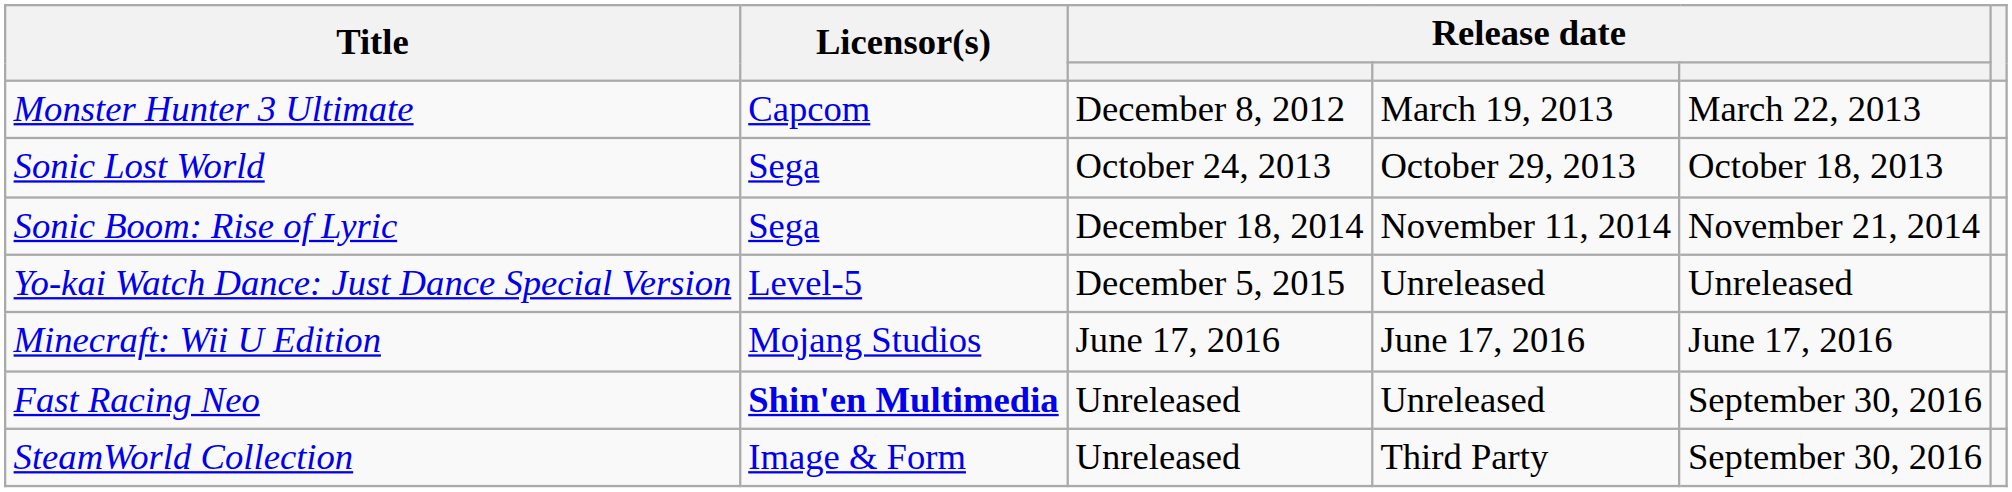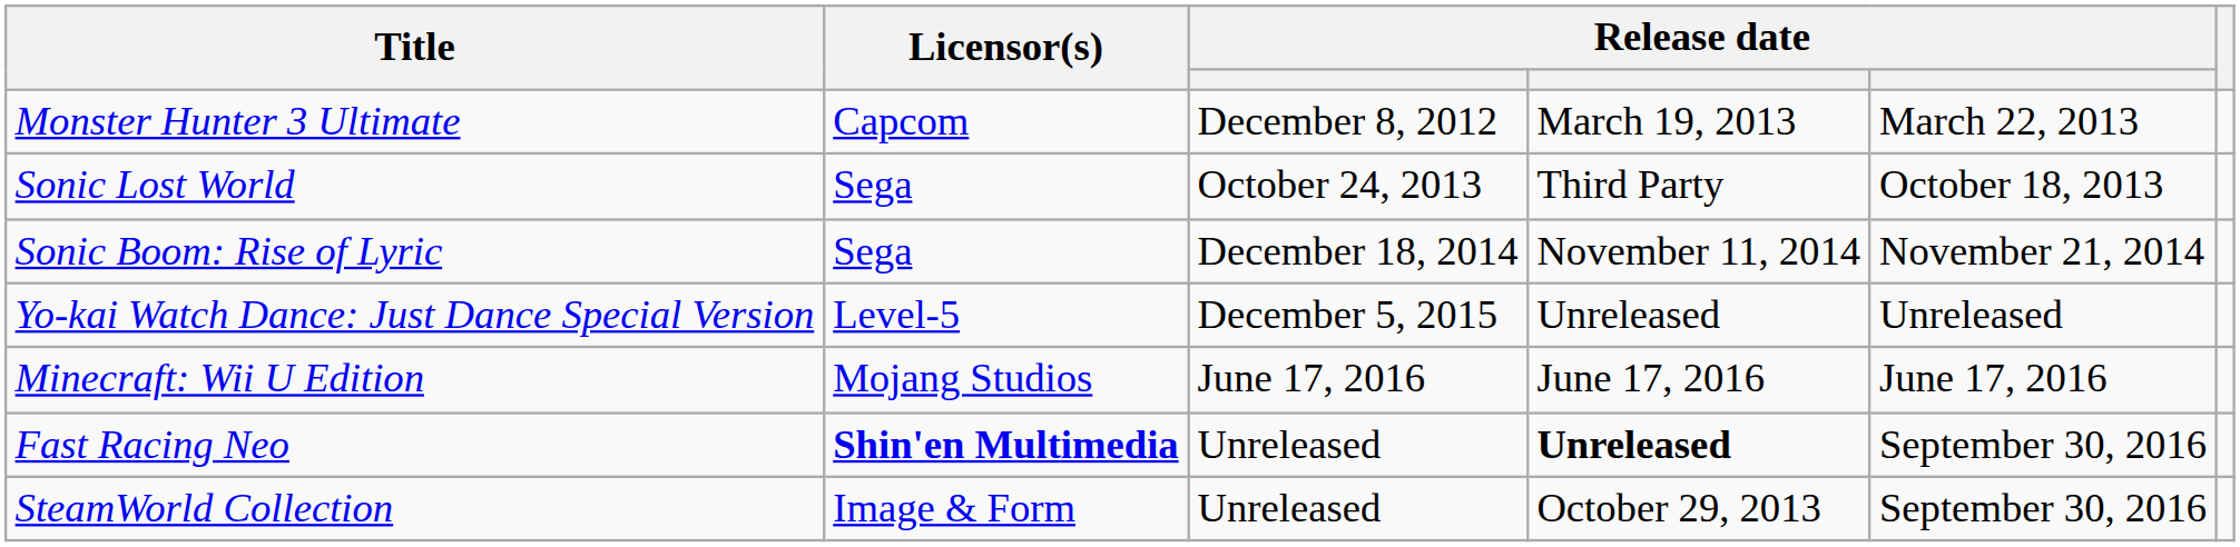Sonic Lost World | column 4: October 29, 2013 -> Third Party
Fast Racing Neo | column 4: normal -> bold
SteamWorld Collection | column 4: Third Party -> October 29, 2013
